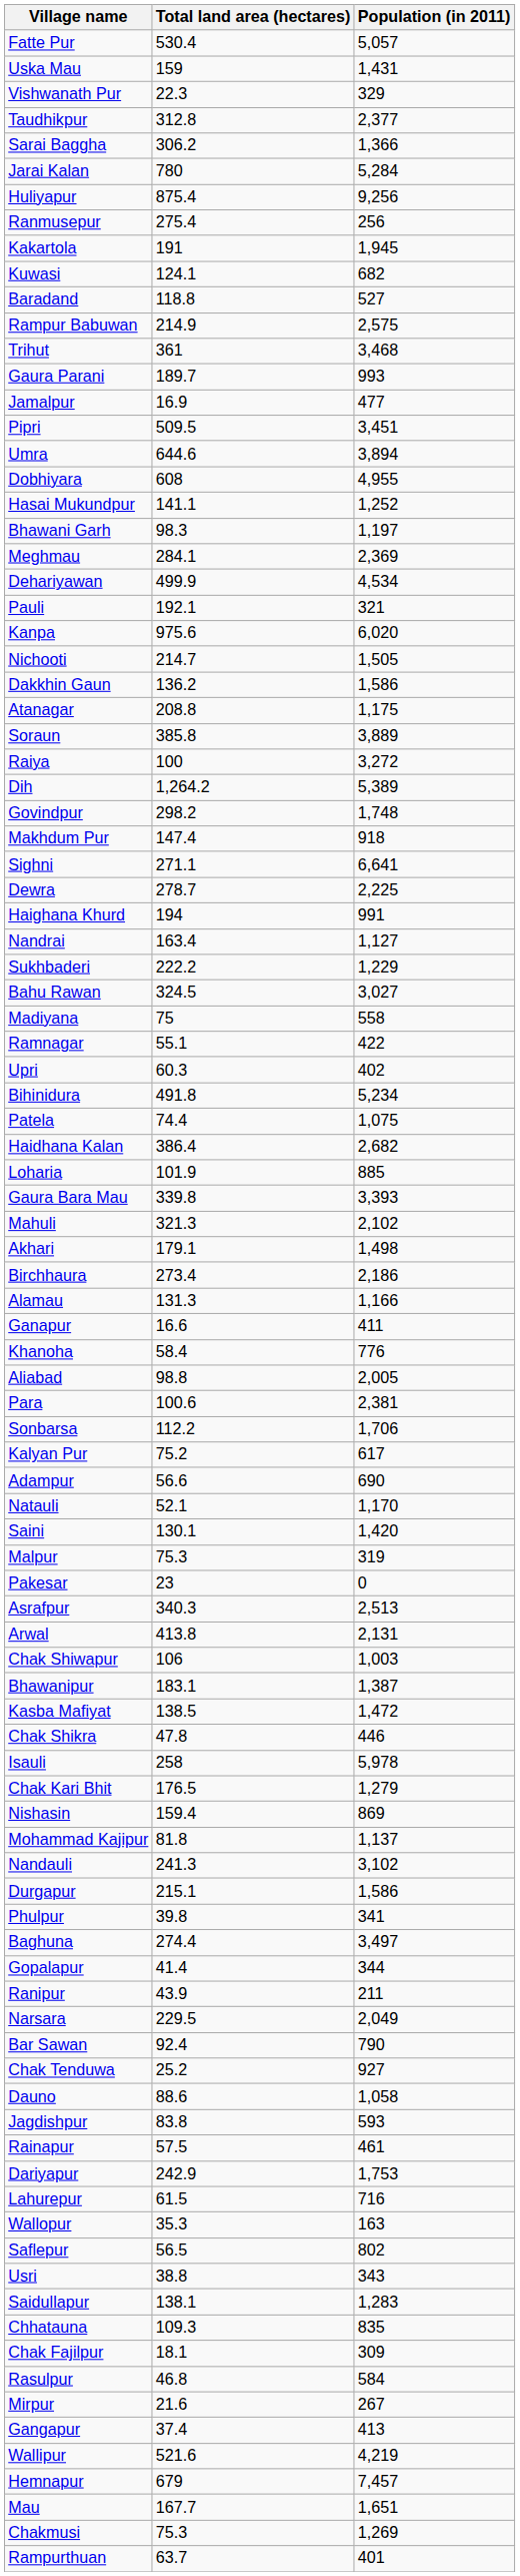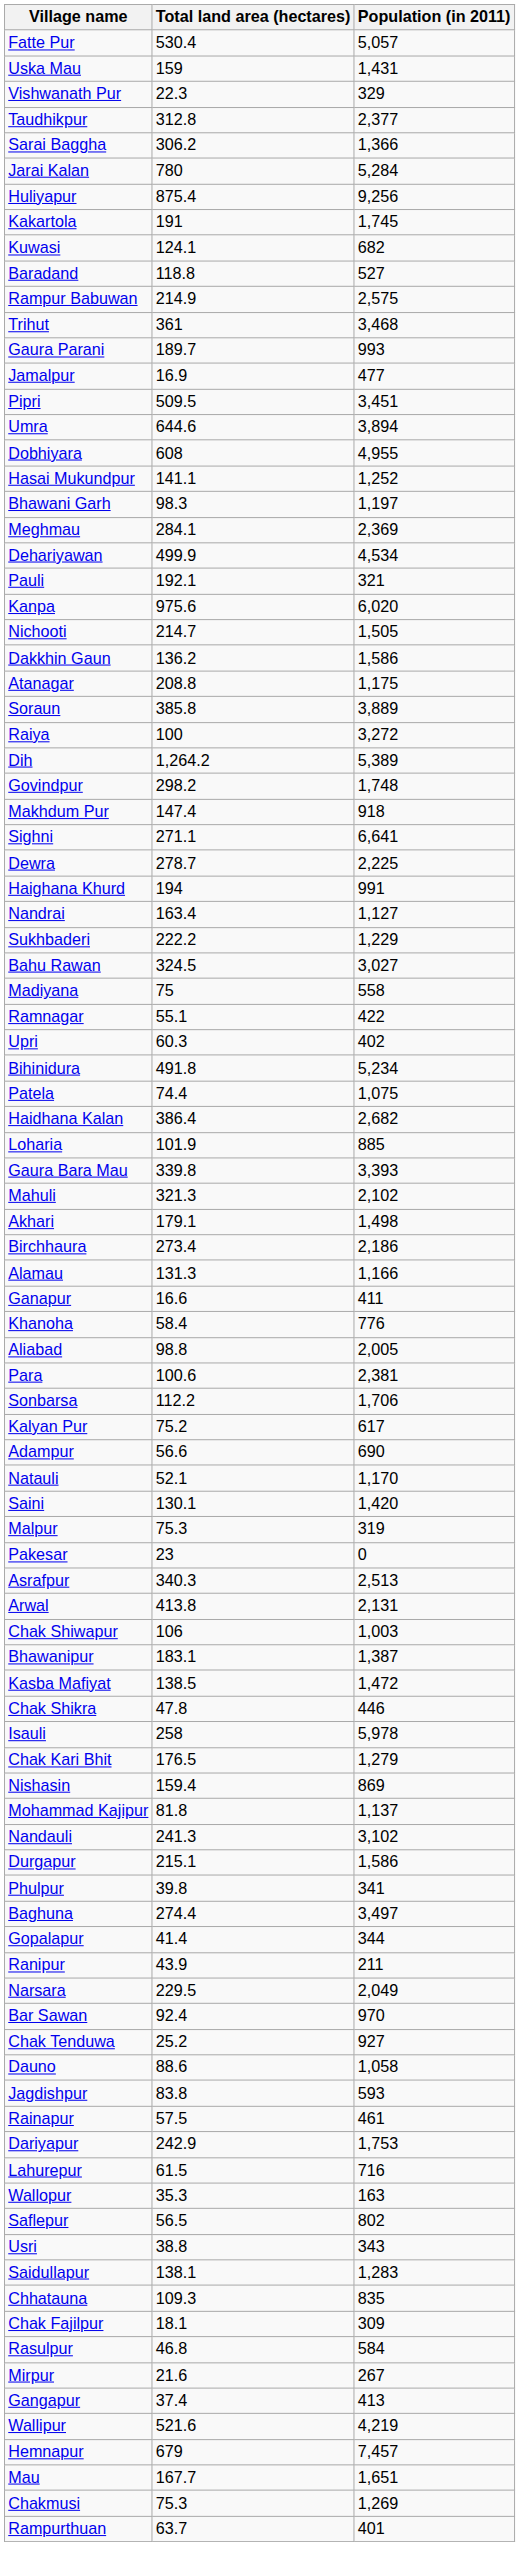- row: Ranmusepur | 275.4 | 256
Kakartola | Population (in 2011): 1,945 -> 1,745
Bar Sawan | Population (in 2011): 790 -> 970
